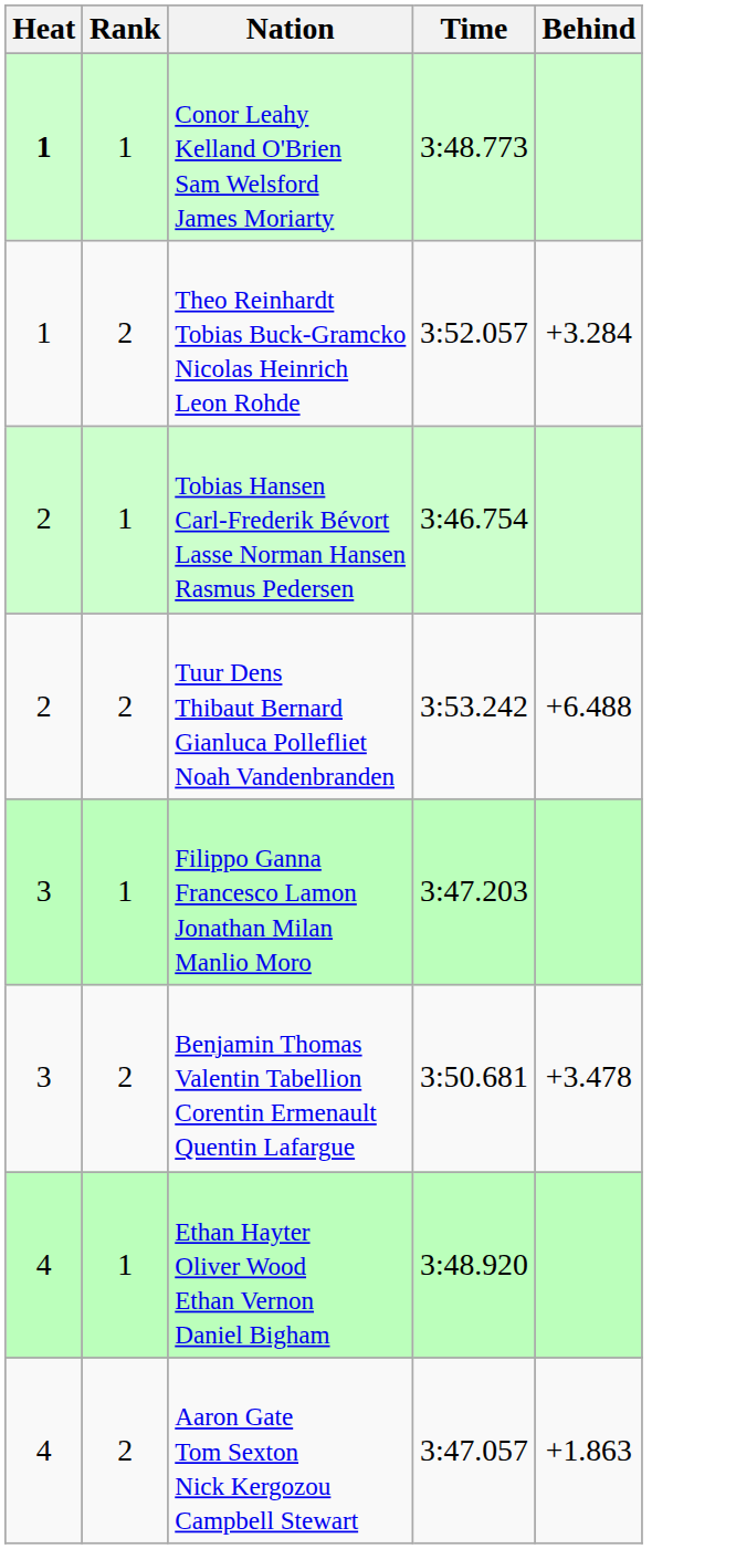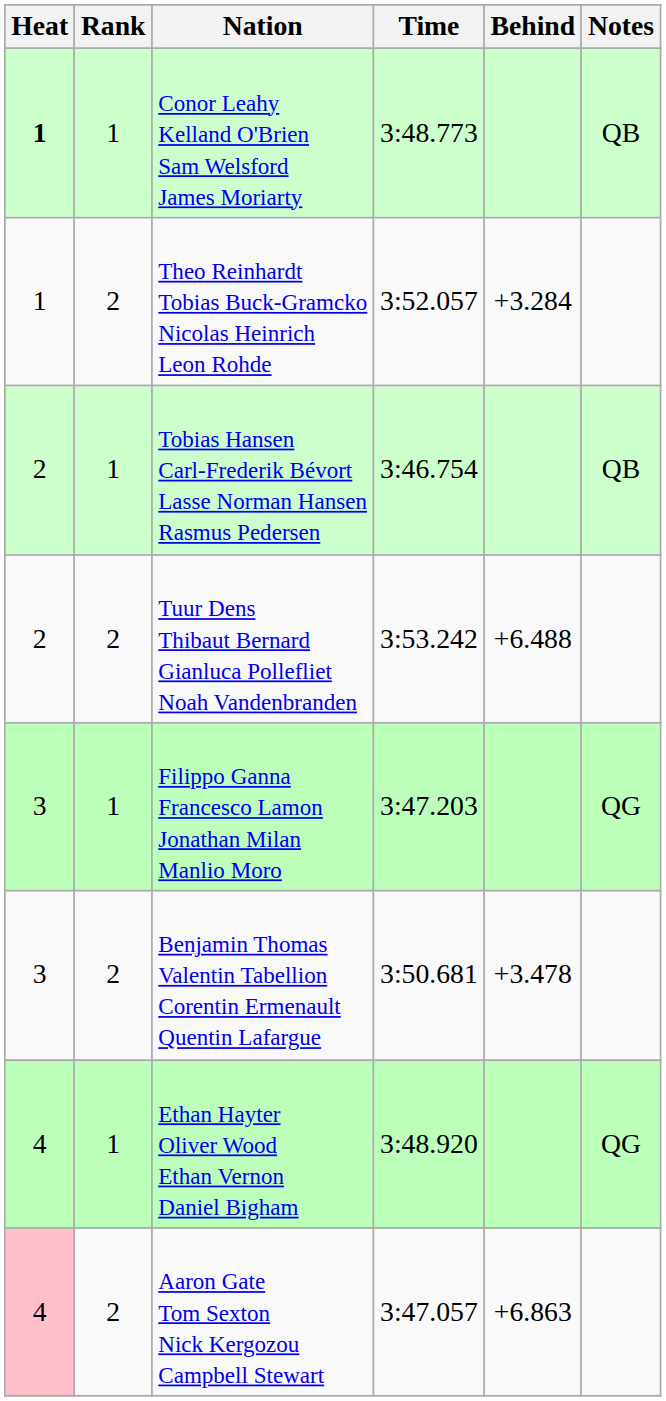+ column: Notes | QB | QB | QG | QG
Aaron Gate Tom Sexton Nick Kergozou Campbell Stewart | Heat: no background -> pink background
Aaron Gate Tom Sexton Nick Kergozou Campbell Stewart | Behind: +1.863 -> +6.863
